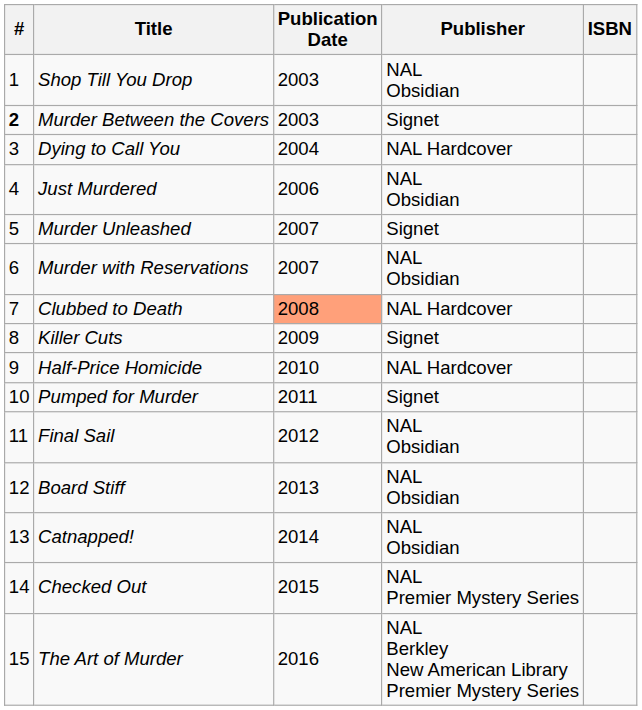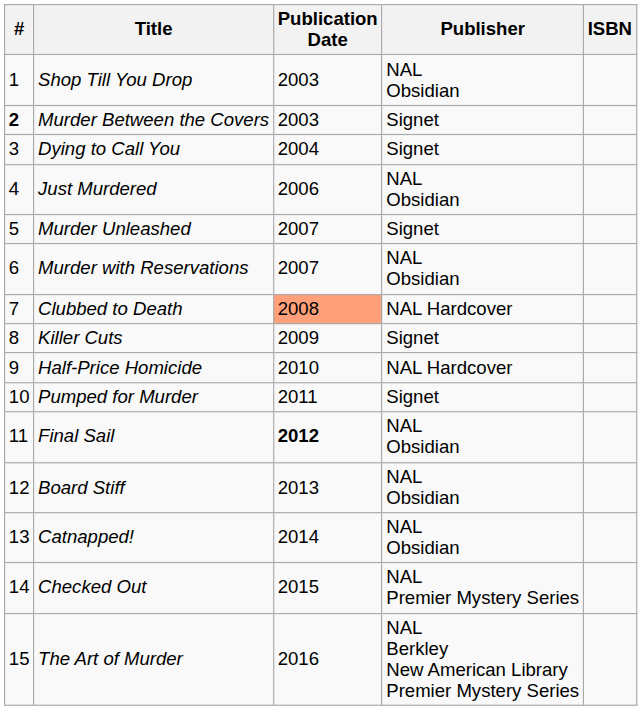Dying to Call You | Publisher: NAL Hardcover -> Signet
Final Sail | Publication Date: normal -> bold
